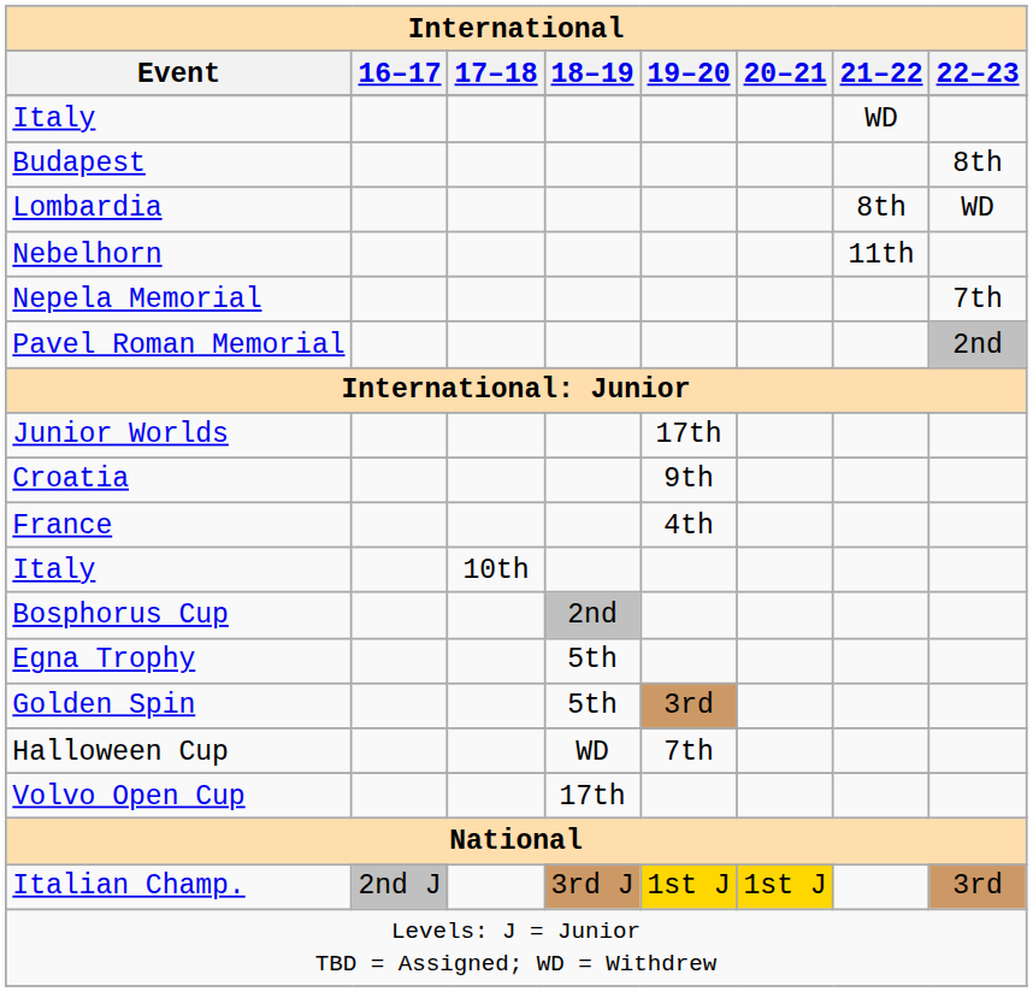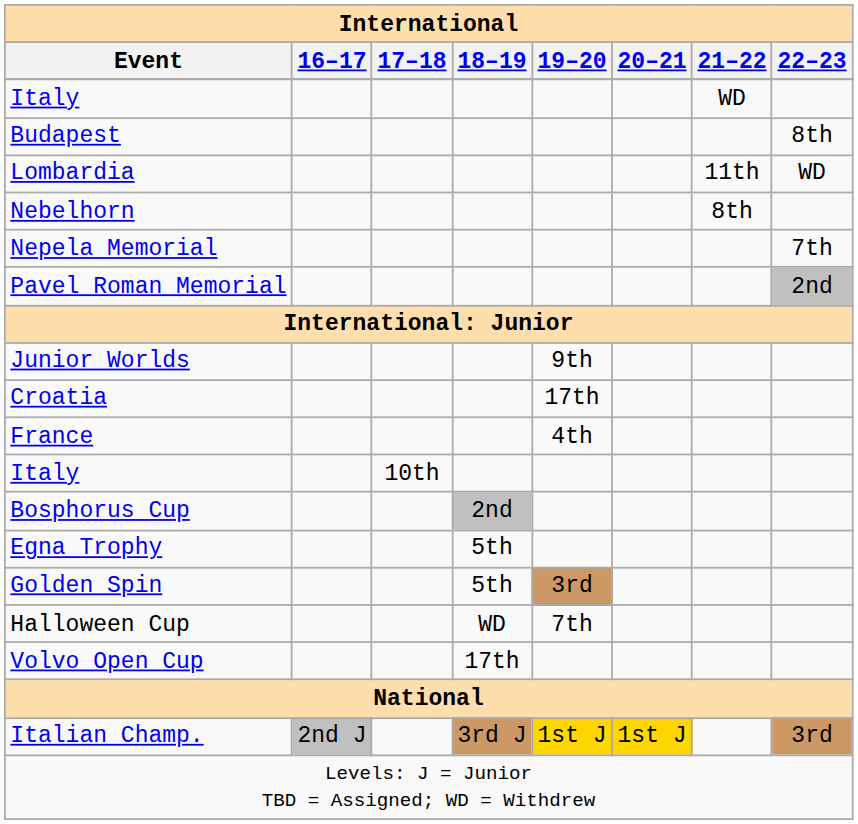Lombardia | 21–22: 8th -> 11th
Nebelhorn | 21–22: 11th -> 8th
Junior Worlds | 19–20: 17th -> 9th
Croatia | 19–20: 9th -> 17th
